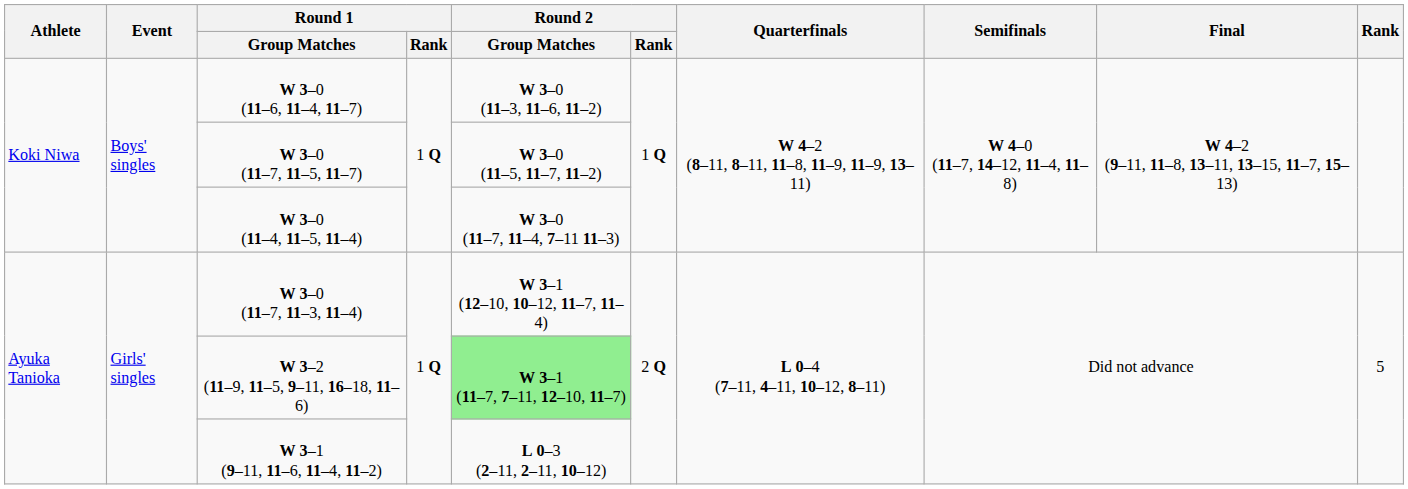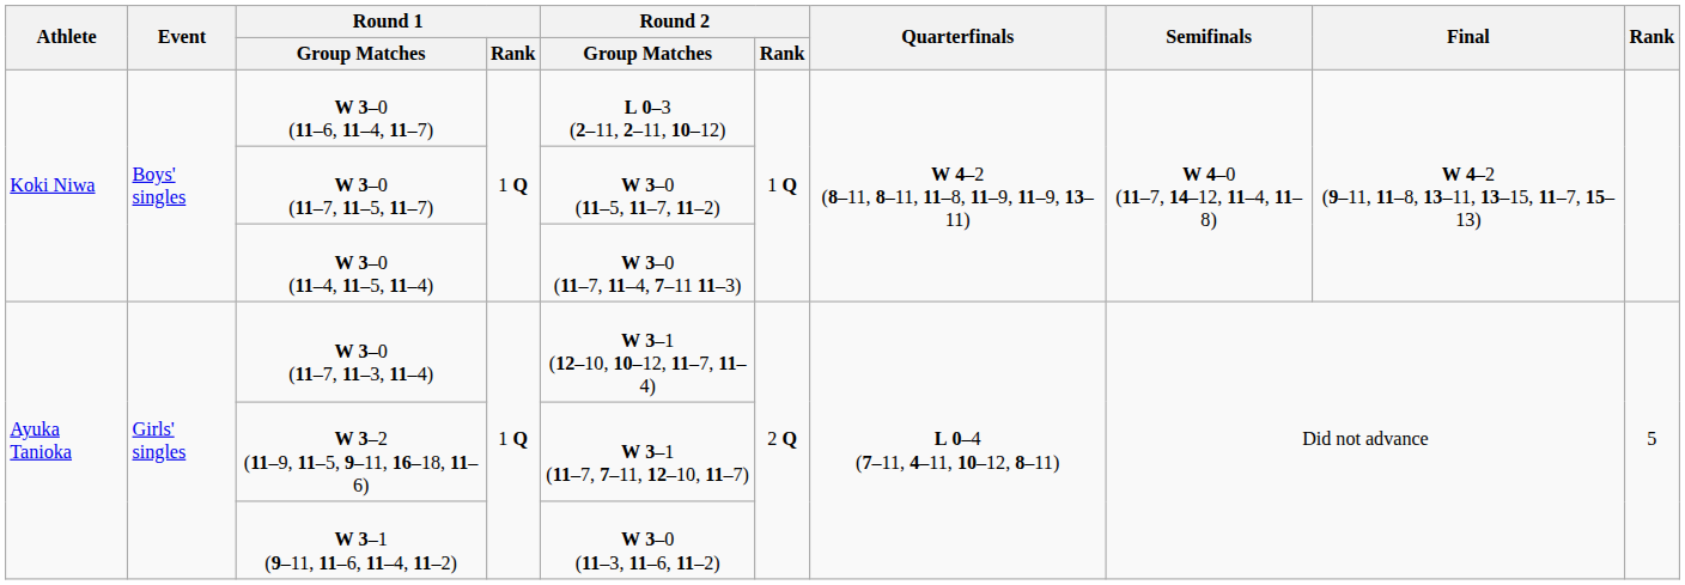W 3–0 (11–6, 11–4, 11–7) | Round 2 / Group Matches: W 3–0 (11–3, 11–6, 11–2) -> L 0–3 (2–11, 2–11, 10–12)
W 3–2 (11–9, 11–5, 9–11, 16–18, 11–6) | Round 2 / Group Matches: lightgreen background -> no background
W 3–1 (9–11, 11–6, 11–4, 11–2) | Round 2 / Group Matches: L 0–3 (2–11, 2–11, 10–12) -> W 3–0 (11–3, 11–6, 11–2)
